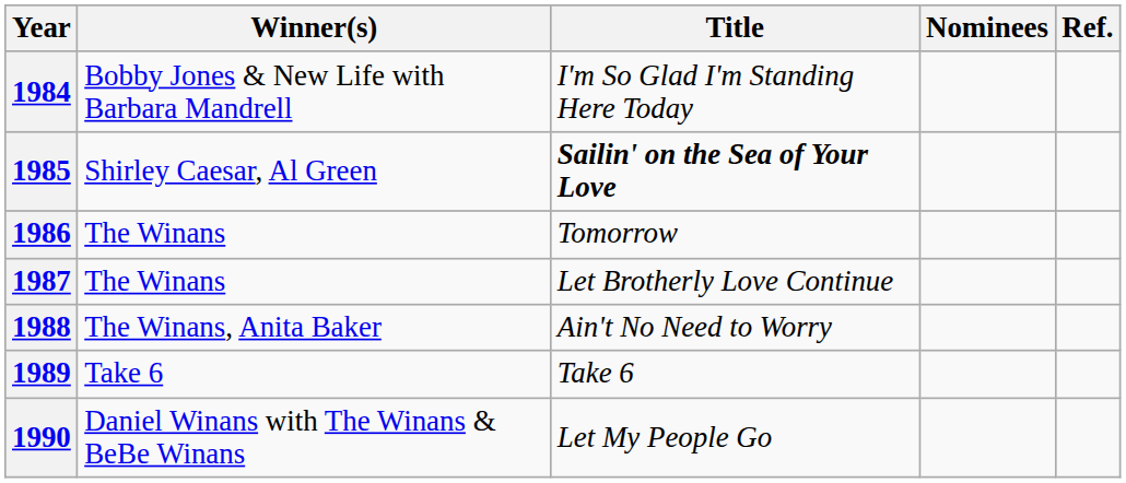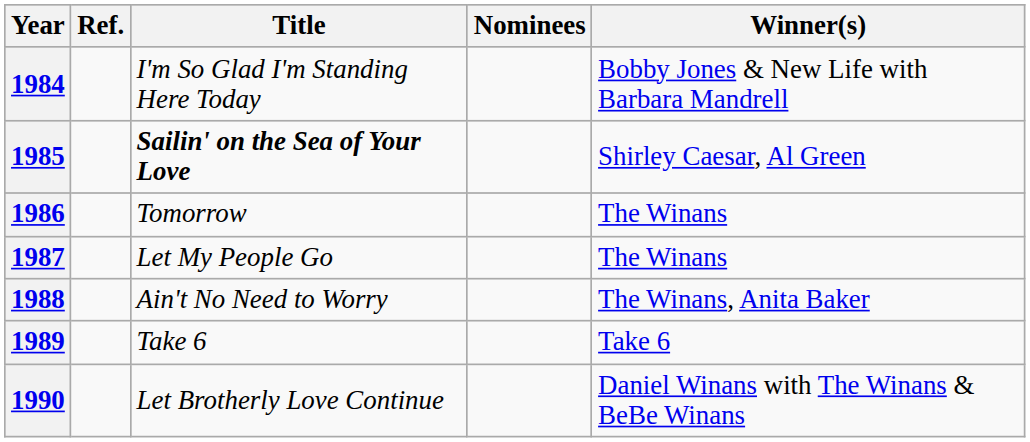columns swapped: Winner(s) <-> Ref.
1987 | Title: Let Brotherly Love Continue -> Let My People Go
1990 | Title: Let My People Go -> Let Brotherly Love Continue
